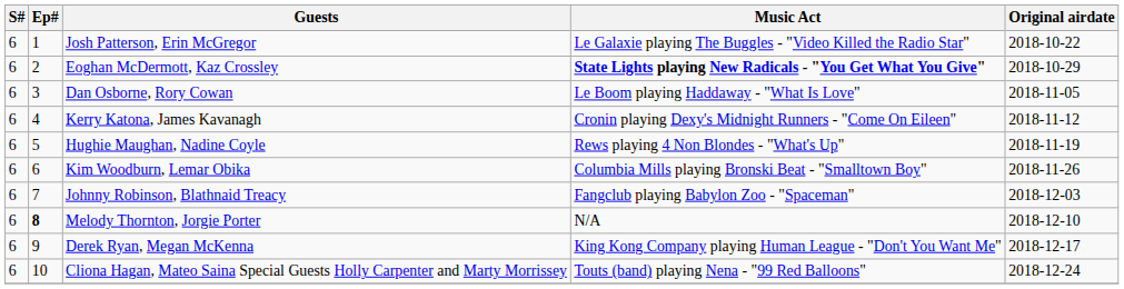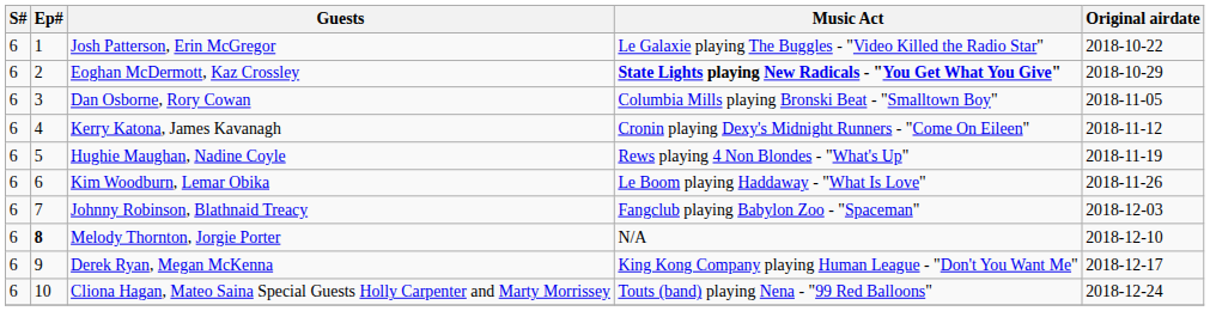Dan Osborne, Rory Cowan | Music Act: Le Boom playing Haddaway - "What Is Love" -> Columbia Mills playing Bronski Beat - "Smalltown Boy"
Kim Woodburn, Lemar Obika | Music Act: Columbia Mills playing Bronski Beat - "Smalltown Boy" -> Le Boom playing Haddaway - "What Is Love"
